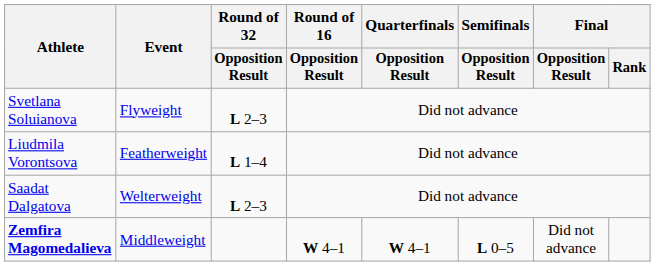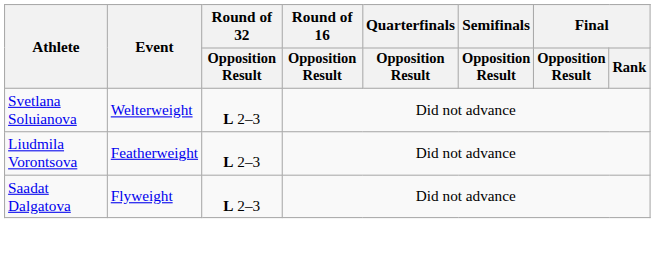Svetlana Soluianova | Event: Flyweight -> Welterweight
Liudmila Vorontsova | Round of 32 / Opposition Result: L 1–4 -> L 2–3
Saadat Dalgatova | Event: Welterweight -> Flyweight
- row: Zemfira Magomedalieva | Middleweight | W 4–1 | W 4–1 | L 0–5 | Did not advance
